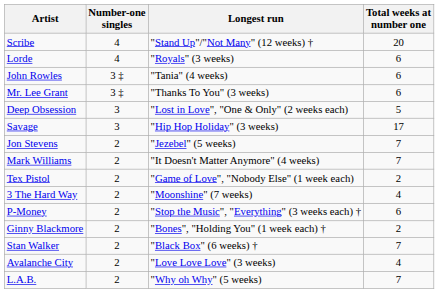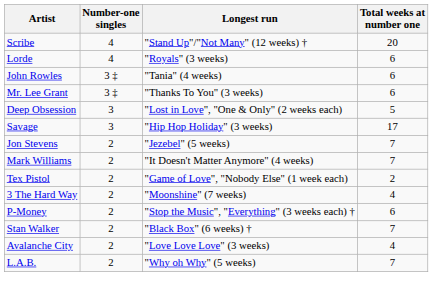- row: Ginny Blackmore | 2 | "Bones", "Holding You" (1 week each) † | 2
